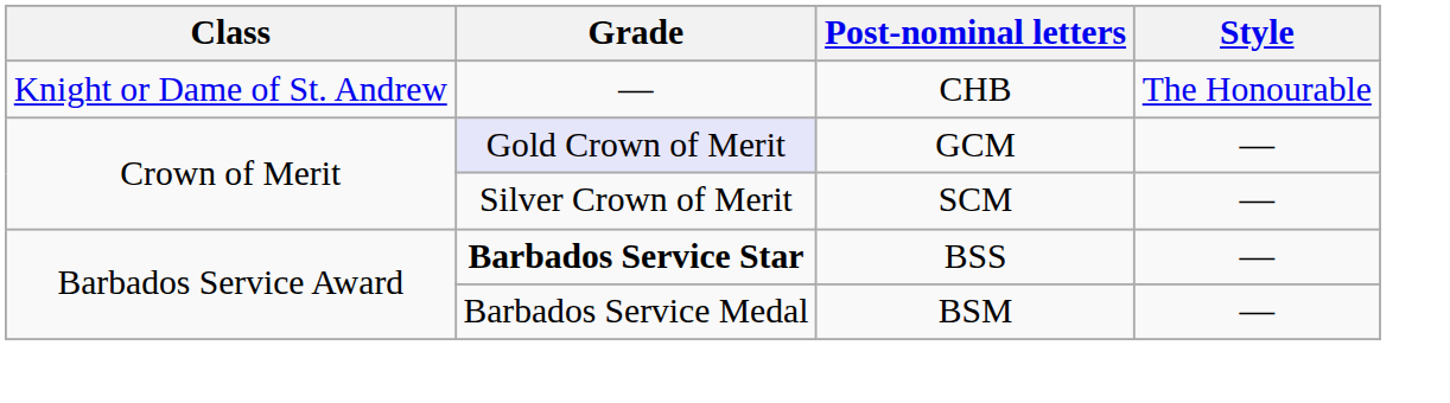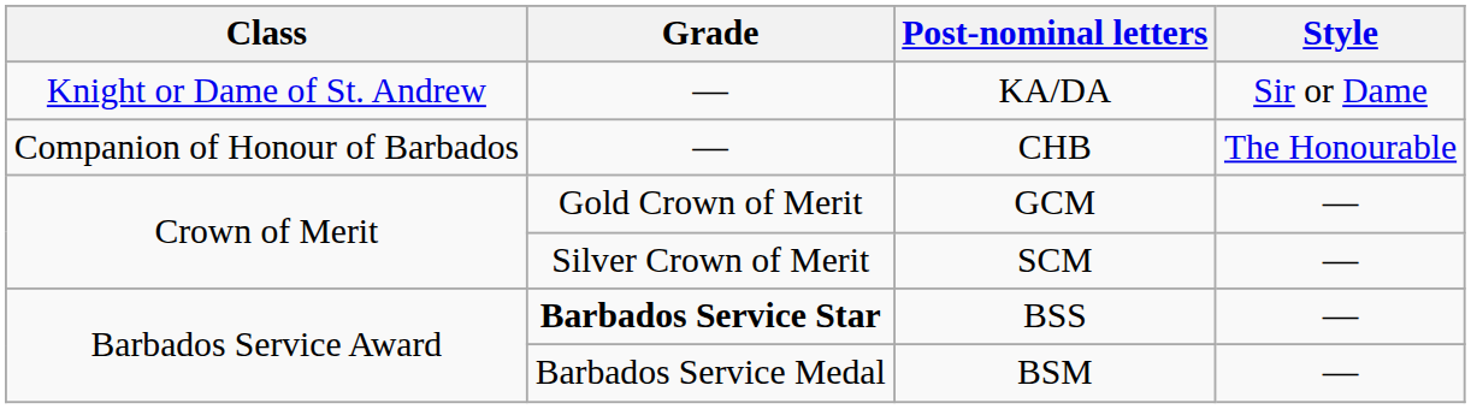+ row: Knight or Dame of St. Andrew | — | KA/DA | Sir or Dame
CHB | Class: Knight or Dame of St. Andrew -> Companion of Honour of Barbados
GCM | Grade: lavender background -> no background
